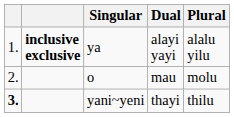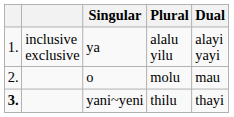columns swapped: Dual <-> Plural
ya | column 2: bold -> normal
